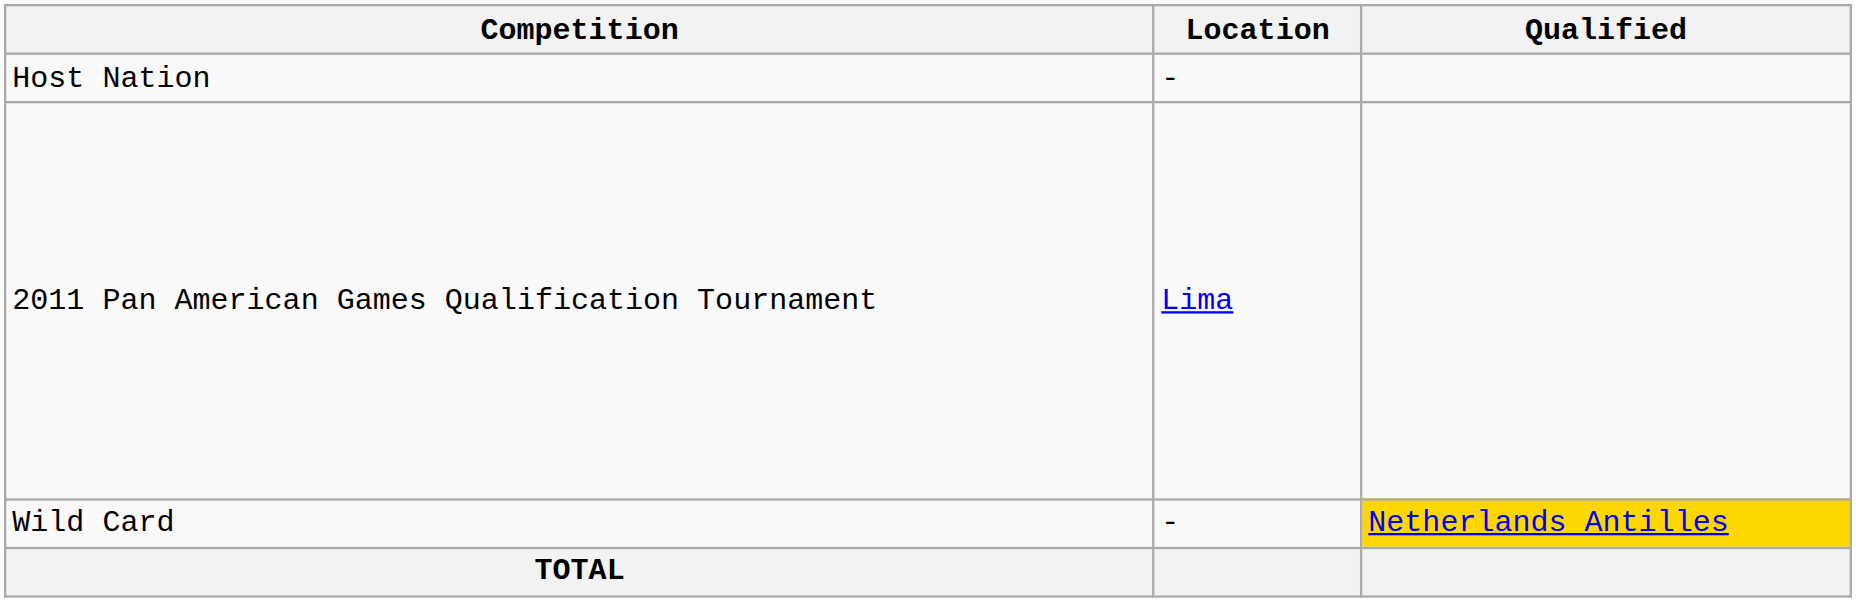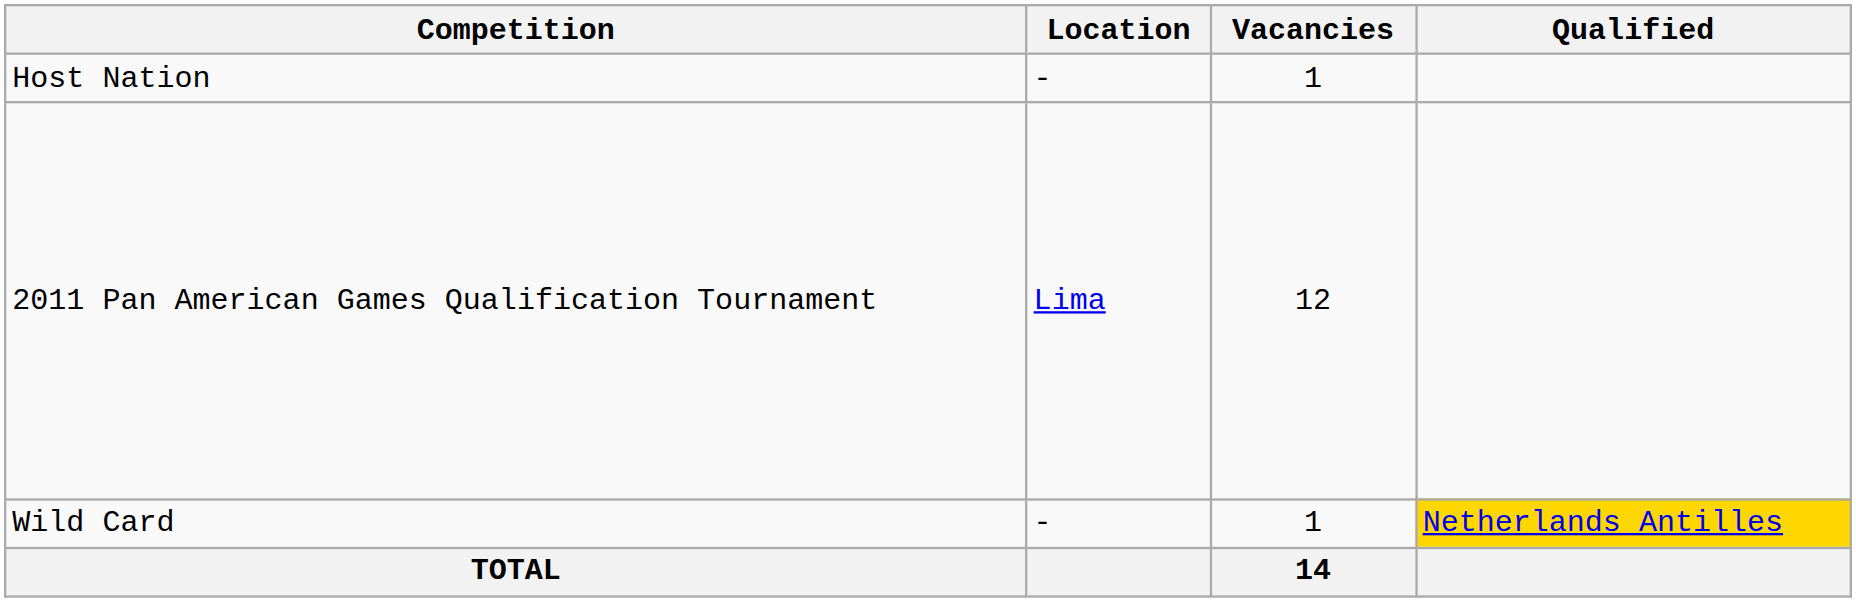+ column: Vacancies | 1 | 12 | 1 | 14
